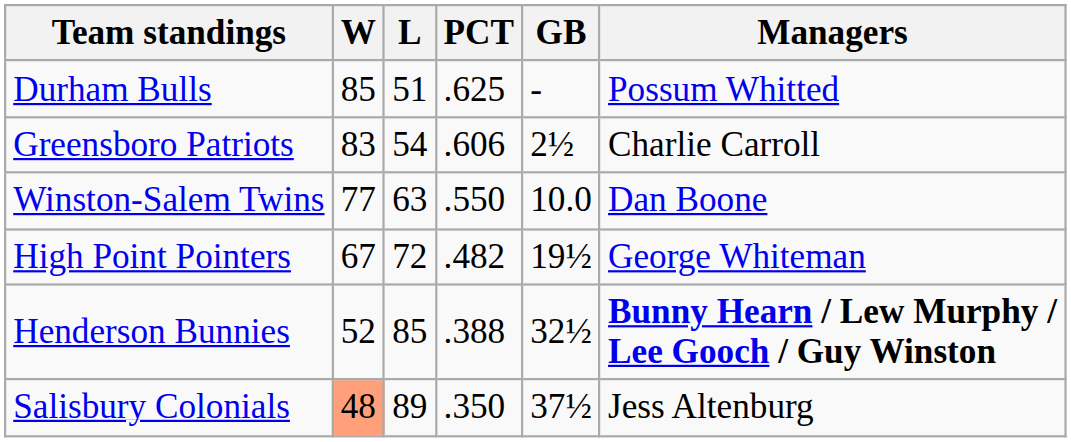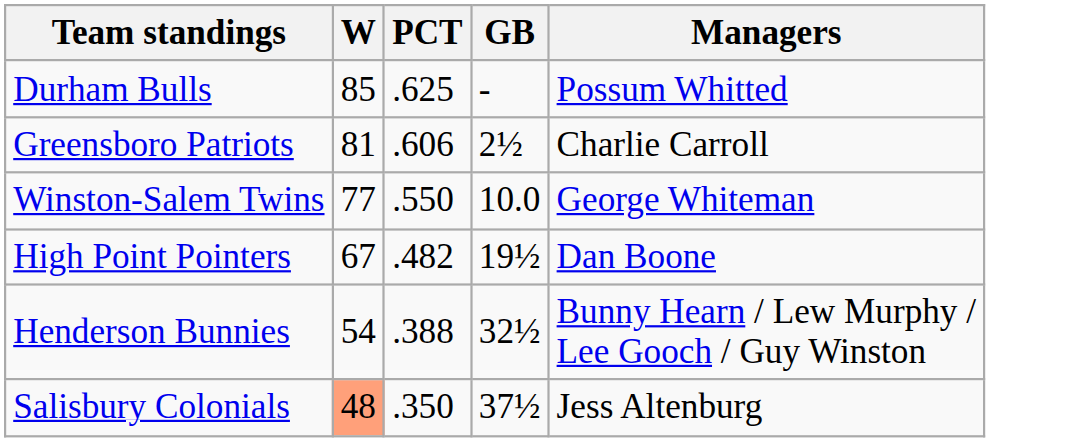- column: L | 51 | 54 | 63 | 72 | 85 | 89
Greensboro Patriots | W: 83 -> 81
Winston-Salem Twins | Managers: Dan Boone -> George Whiteman
High Point Pointers | Managers: George Whiteman -> Dan Boone
Henderson Bunnies | W: 52 -> 54
Henderson Bunnies | Managers: bold -> normal
